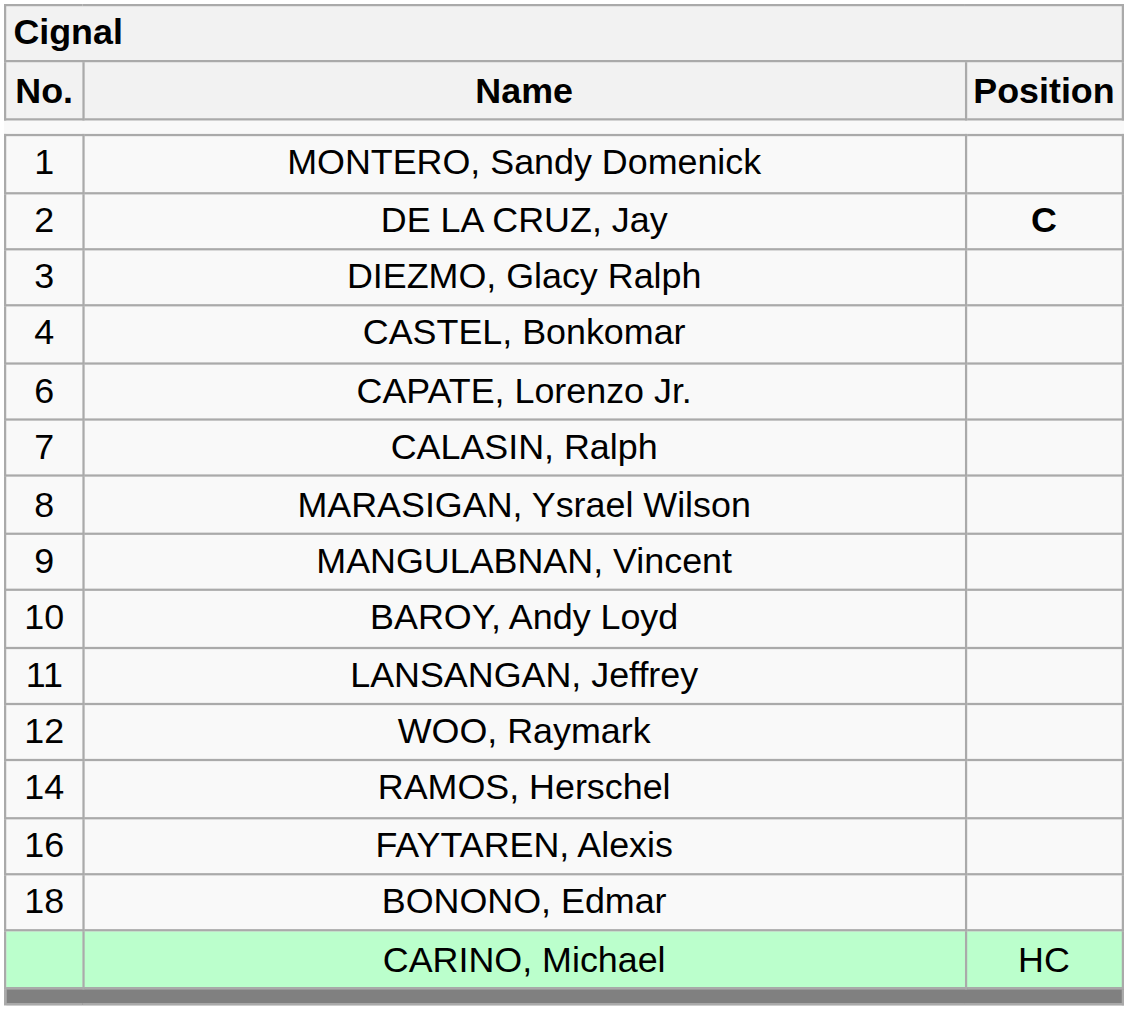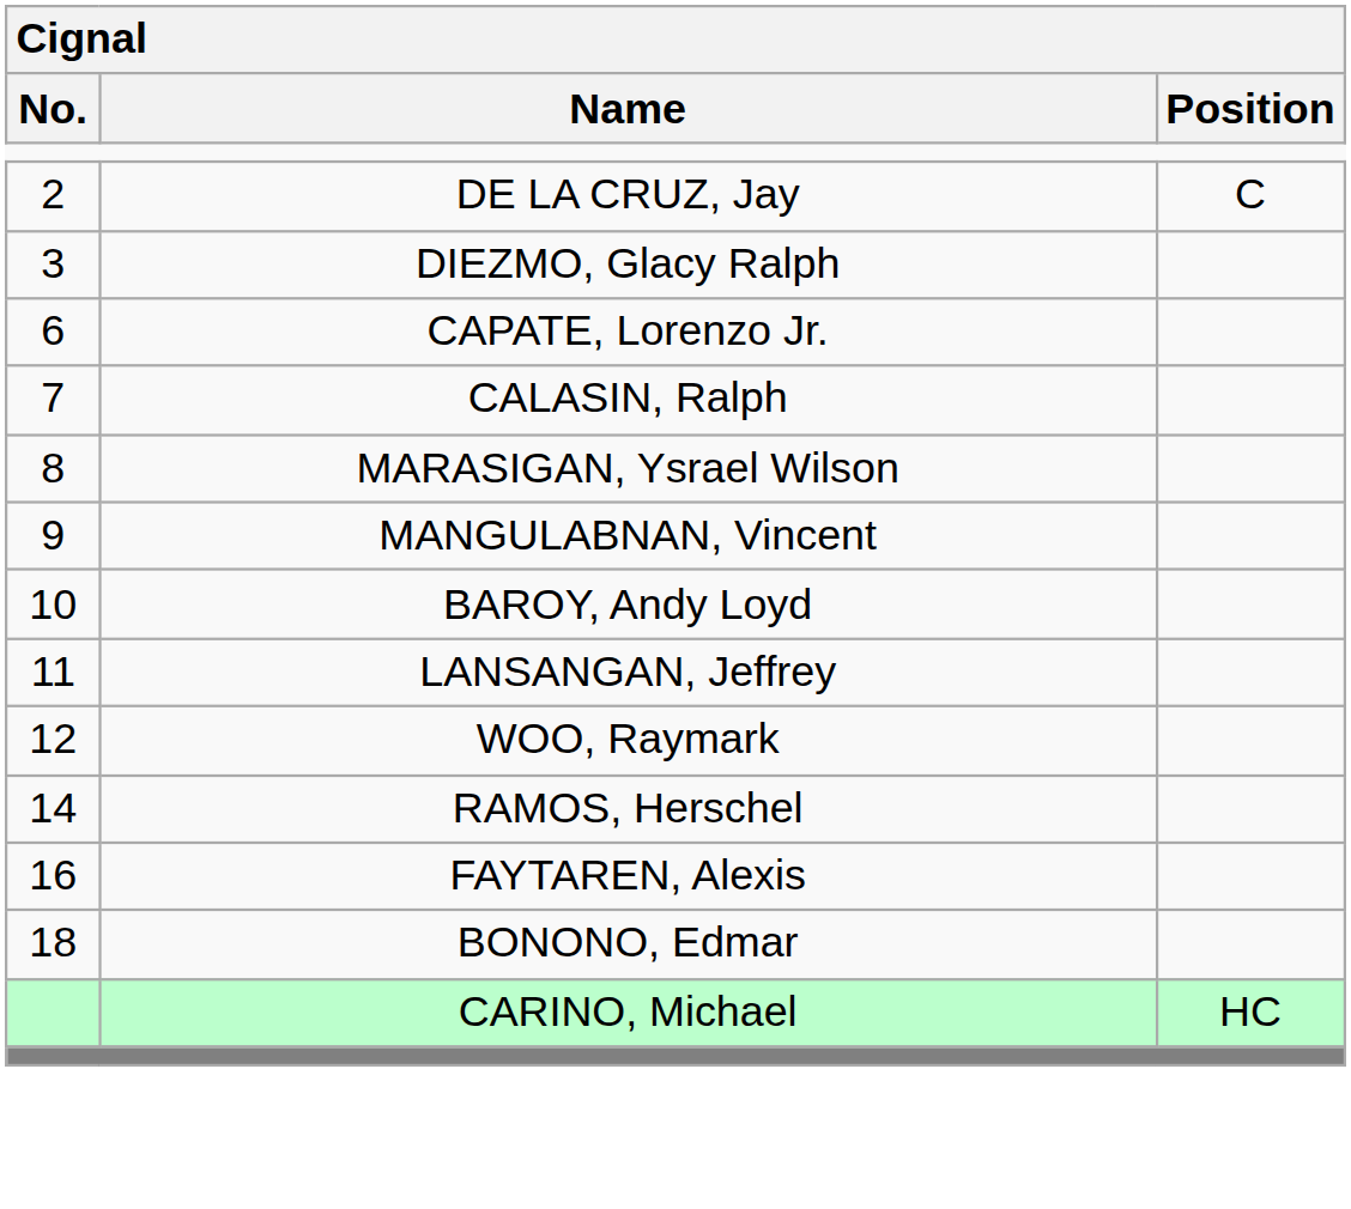- row: 1 | MONTERO, Sandy Domenick
DE LA CRUZ, Jay | Position: bold -> normal
- row: 4 | CASTEL, Bonkomar
